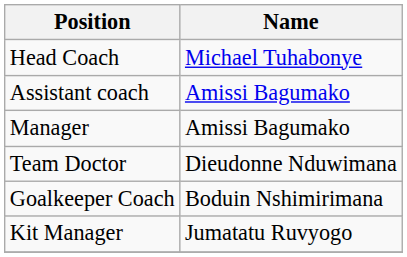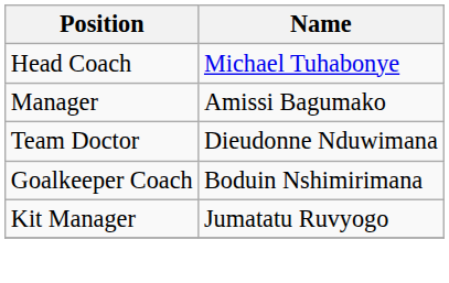- row: Assistant coach | Amissi Bagumako
